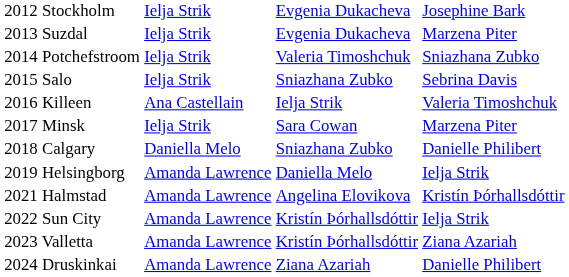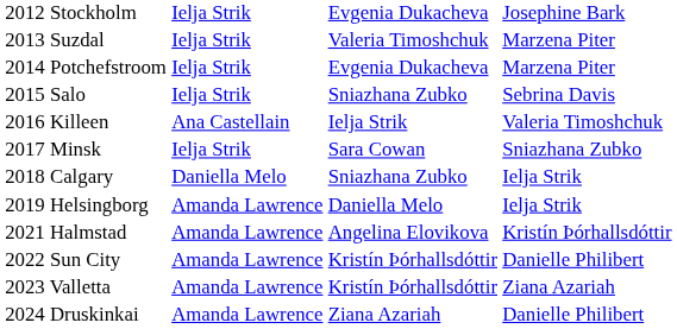2013 Suzdal | column 3: Evgenia Dukacheva -> Valeria Timoshchuk
2014 Potchefstroom | column 3: Valeria Timoshchuk -> Evgenia Dukacheva
2014 Potchefstroom | column 4: Sniazhana Zubko -> Marzena Piter
2017 Minsk | column 4: Marzena Piter -> Sniazhana Zubko
2018 Calgary | column 4: Danielle Philibert -> Ielja Strik
2022 Sun City | column 4: Ielja Strik -> Danielle Philibert
